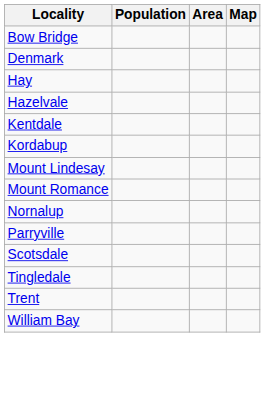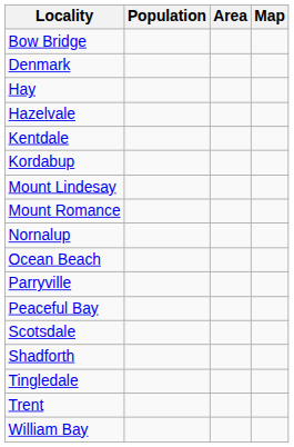+ row: Ocean Beach
+ row: Peaceful Bay
+ row: Shadforth
